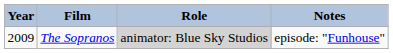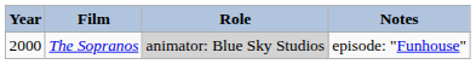The Sopranos | Year: 2009 -> 2000
